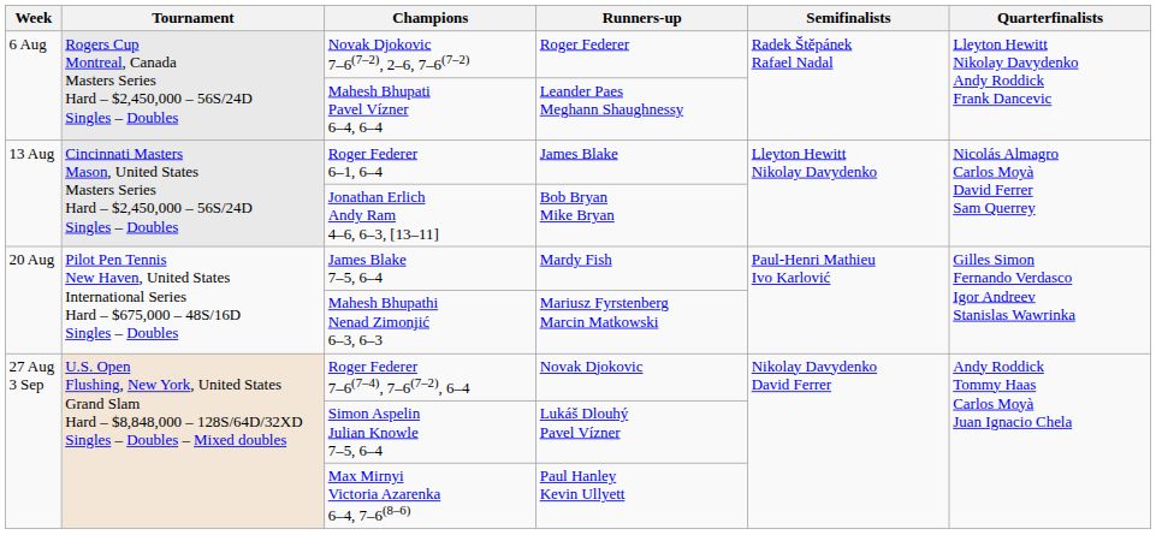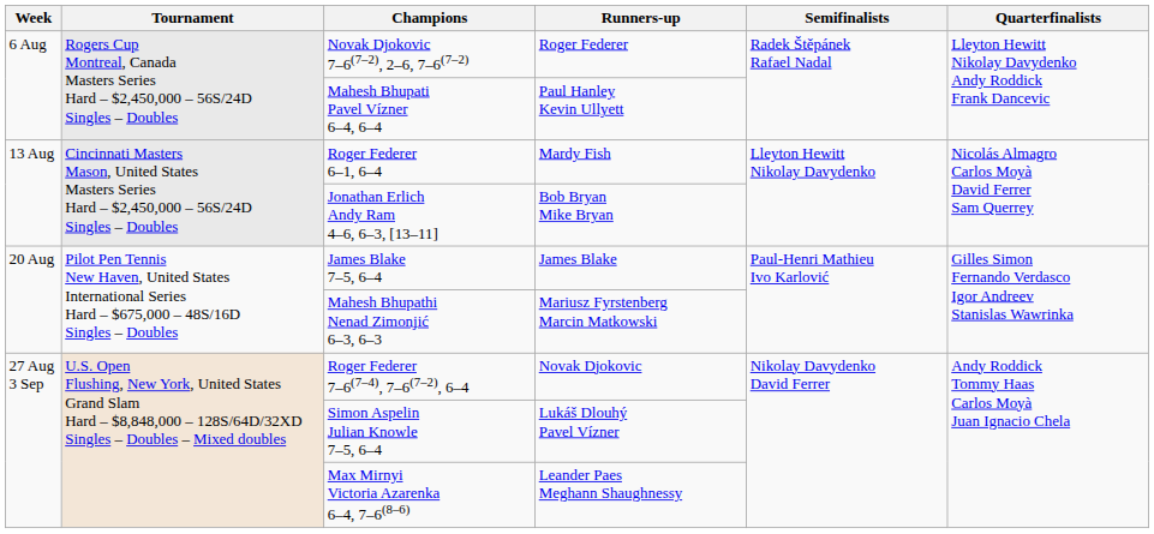Mahesh Bhupati Pavel Vízner 6–4, 6–4 | Runners-up: Leander Paes Meghann Shaughnessy -> Paul Hanley Kevin Ullyett
Roger Federer 6–1, 6–4 | Runners-up: James Blake -> Mardy Fish
James Blake 7–5, 6–4 | Runners-up: Mardy Fish -> James Blake
Max Mirnyi Victoria Azarenka 6–4, 7–6(8–6) | Runners-up: Paul Hanley Kevin Ullyett -> Leander Paes Meghann Shaughnessy
